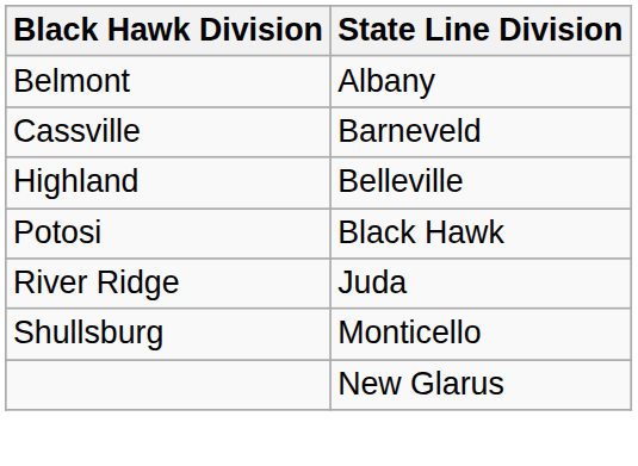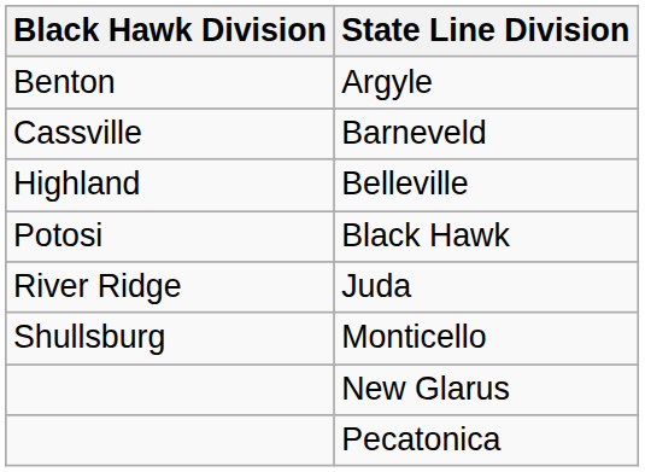- row: Belmont | Albany
+ row: Benton | Argyle
+ row: Pecatonica
